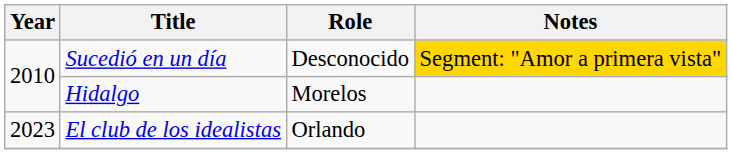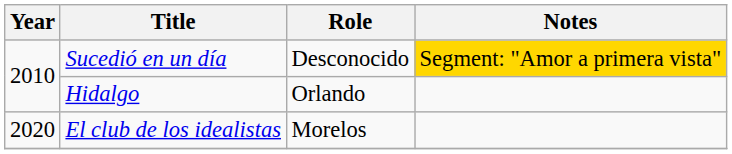Hidalgo | Role: Morelos -> Orlando
El club de los idealistas | Year: 2023 -> 2020
El club de los idealistas | Role: Orlando -> Morelos
